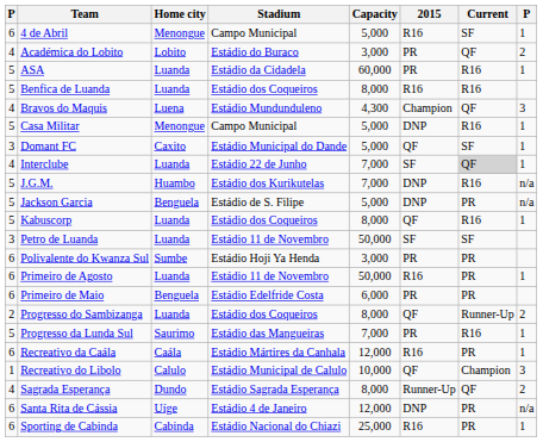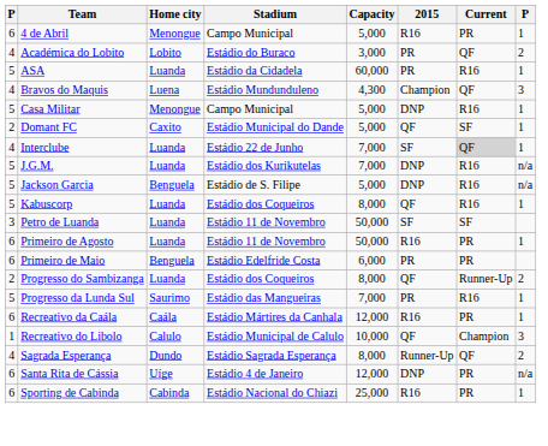4 de Abril | Current: SF -> PR
- row: 5 | Benfica de Luanda | Luanda | Estádio dos Coqueiros | 8,000 | R16 | R16
Domant FC | column 1: 3 -> 2
J.G.M. | Home city: Huambo -> Luanda
Jackson Garcia | Current: PR -> R16
- row: 6 | Polivalente do Kwanza Sul | Sumbe | Estádio Hoji Ya Henda | 3,000 | PR | PR
